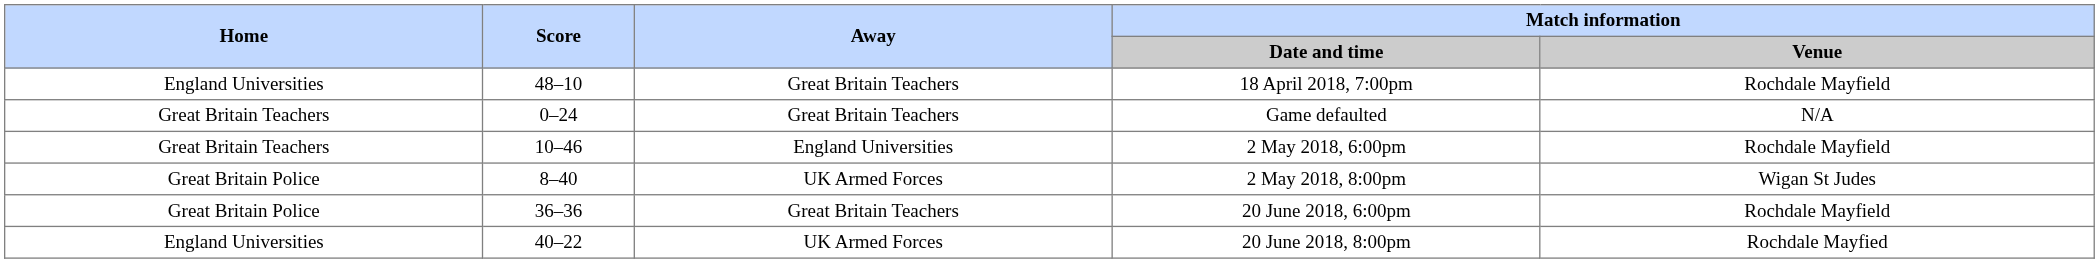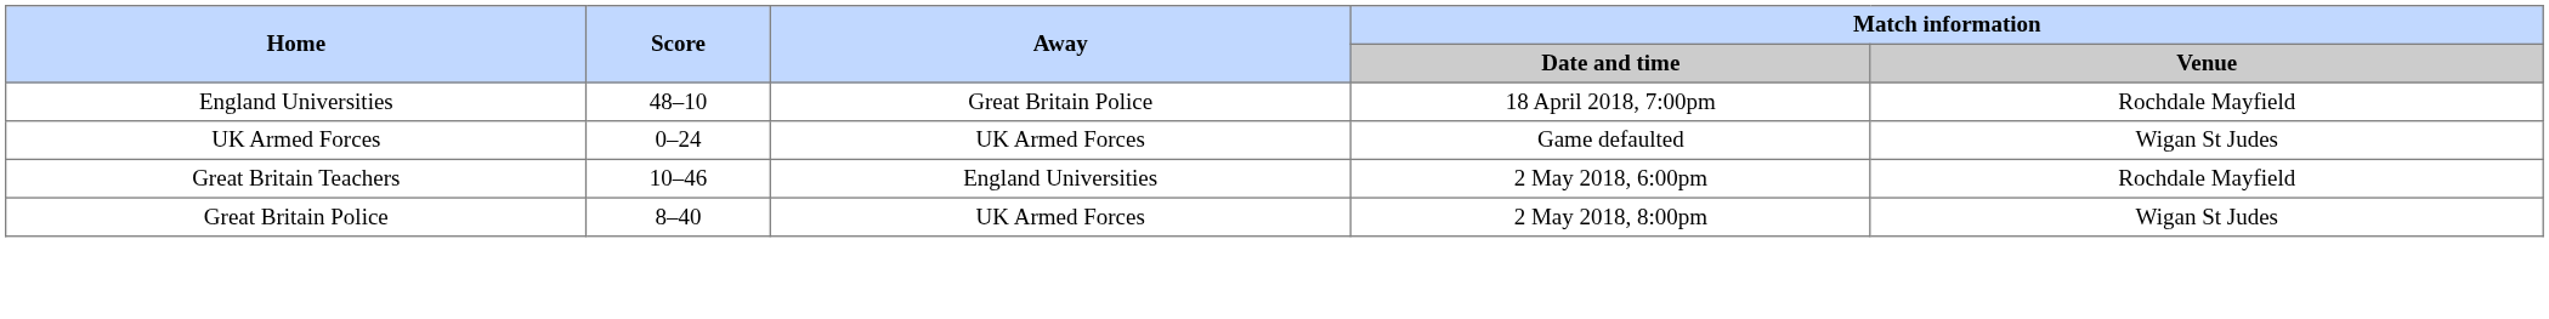18 April 2018, 7:00pm | Away: Great Britain Teachers -> Great Britain Police
Game defaulted | Home: Great Britain Teachers -> UK Armed Forces
Game defaulted | Away: Great Britain Teachers -> UK Armed Forces
Game defaulted | Match information / Venue: N/A -> Wigan St Judes
- row: Great Britain Police | 36–36 | Great Britain Teachers | 20 June 2018, 6:00pm | Rochdale Mayfield
- row: England Universities | 40–22 | UK Armed Forces | 20 June 2018, 8:00pm | Rochdale Mayfied
